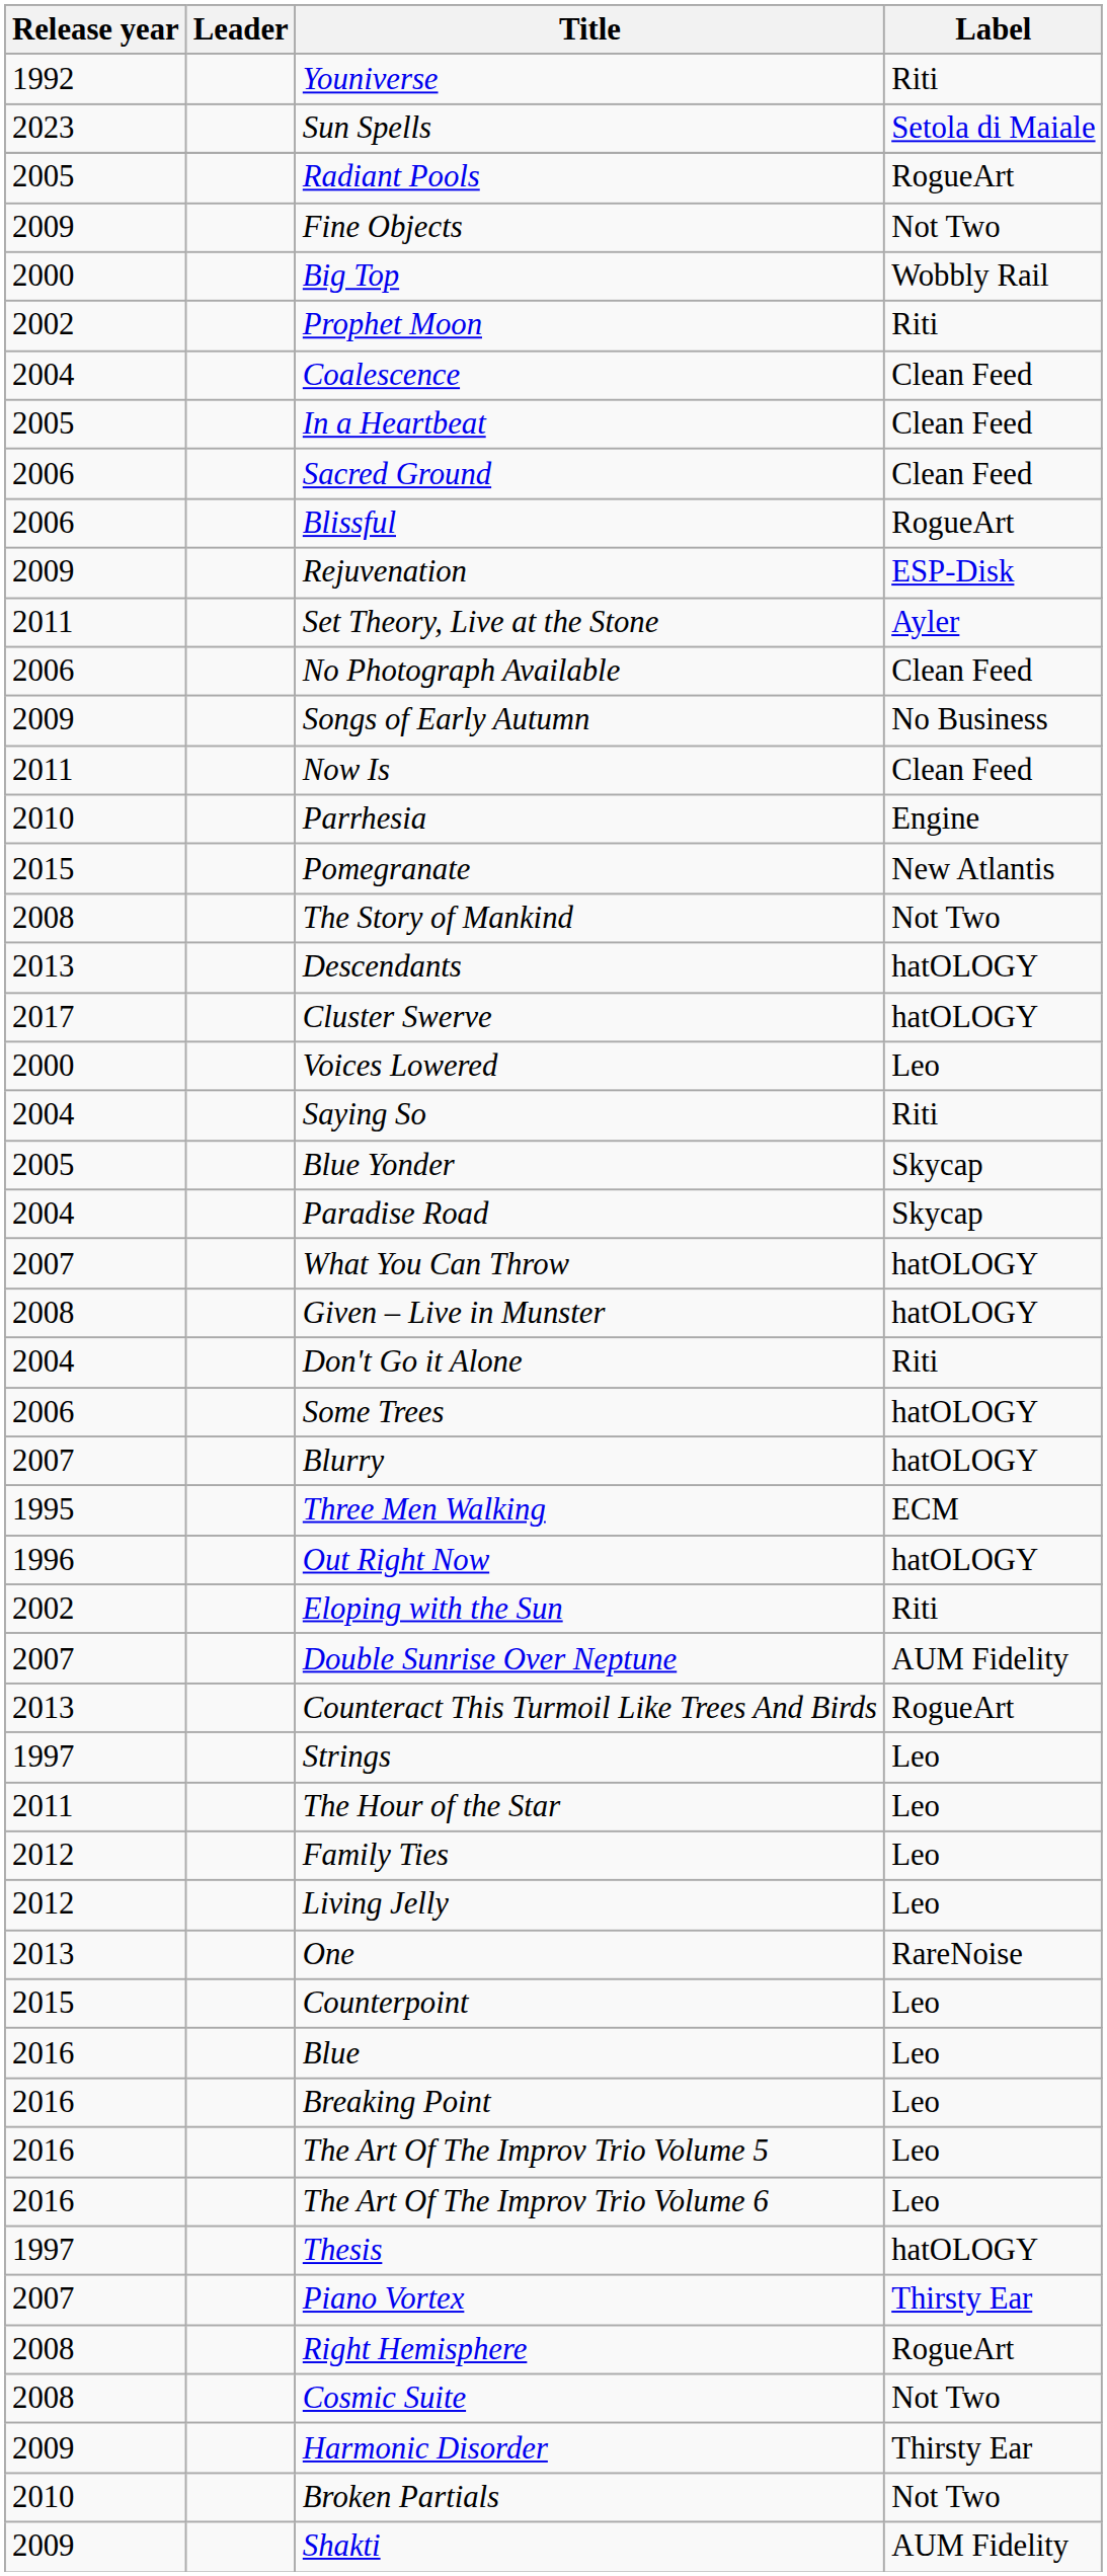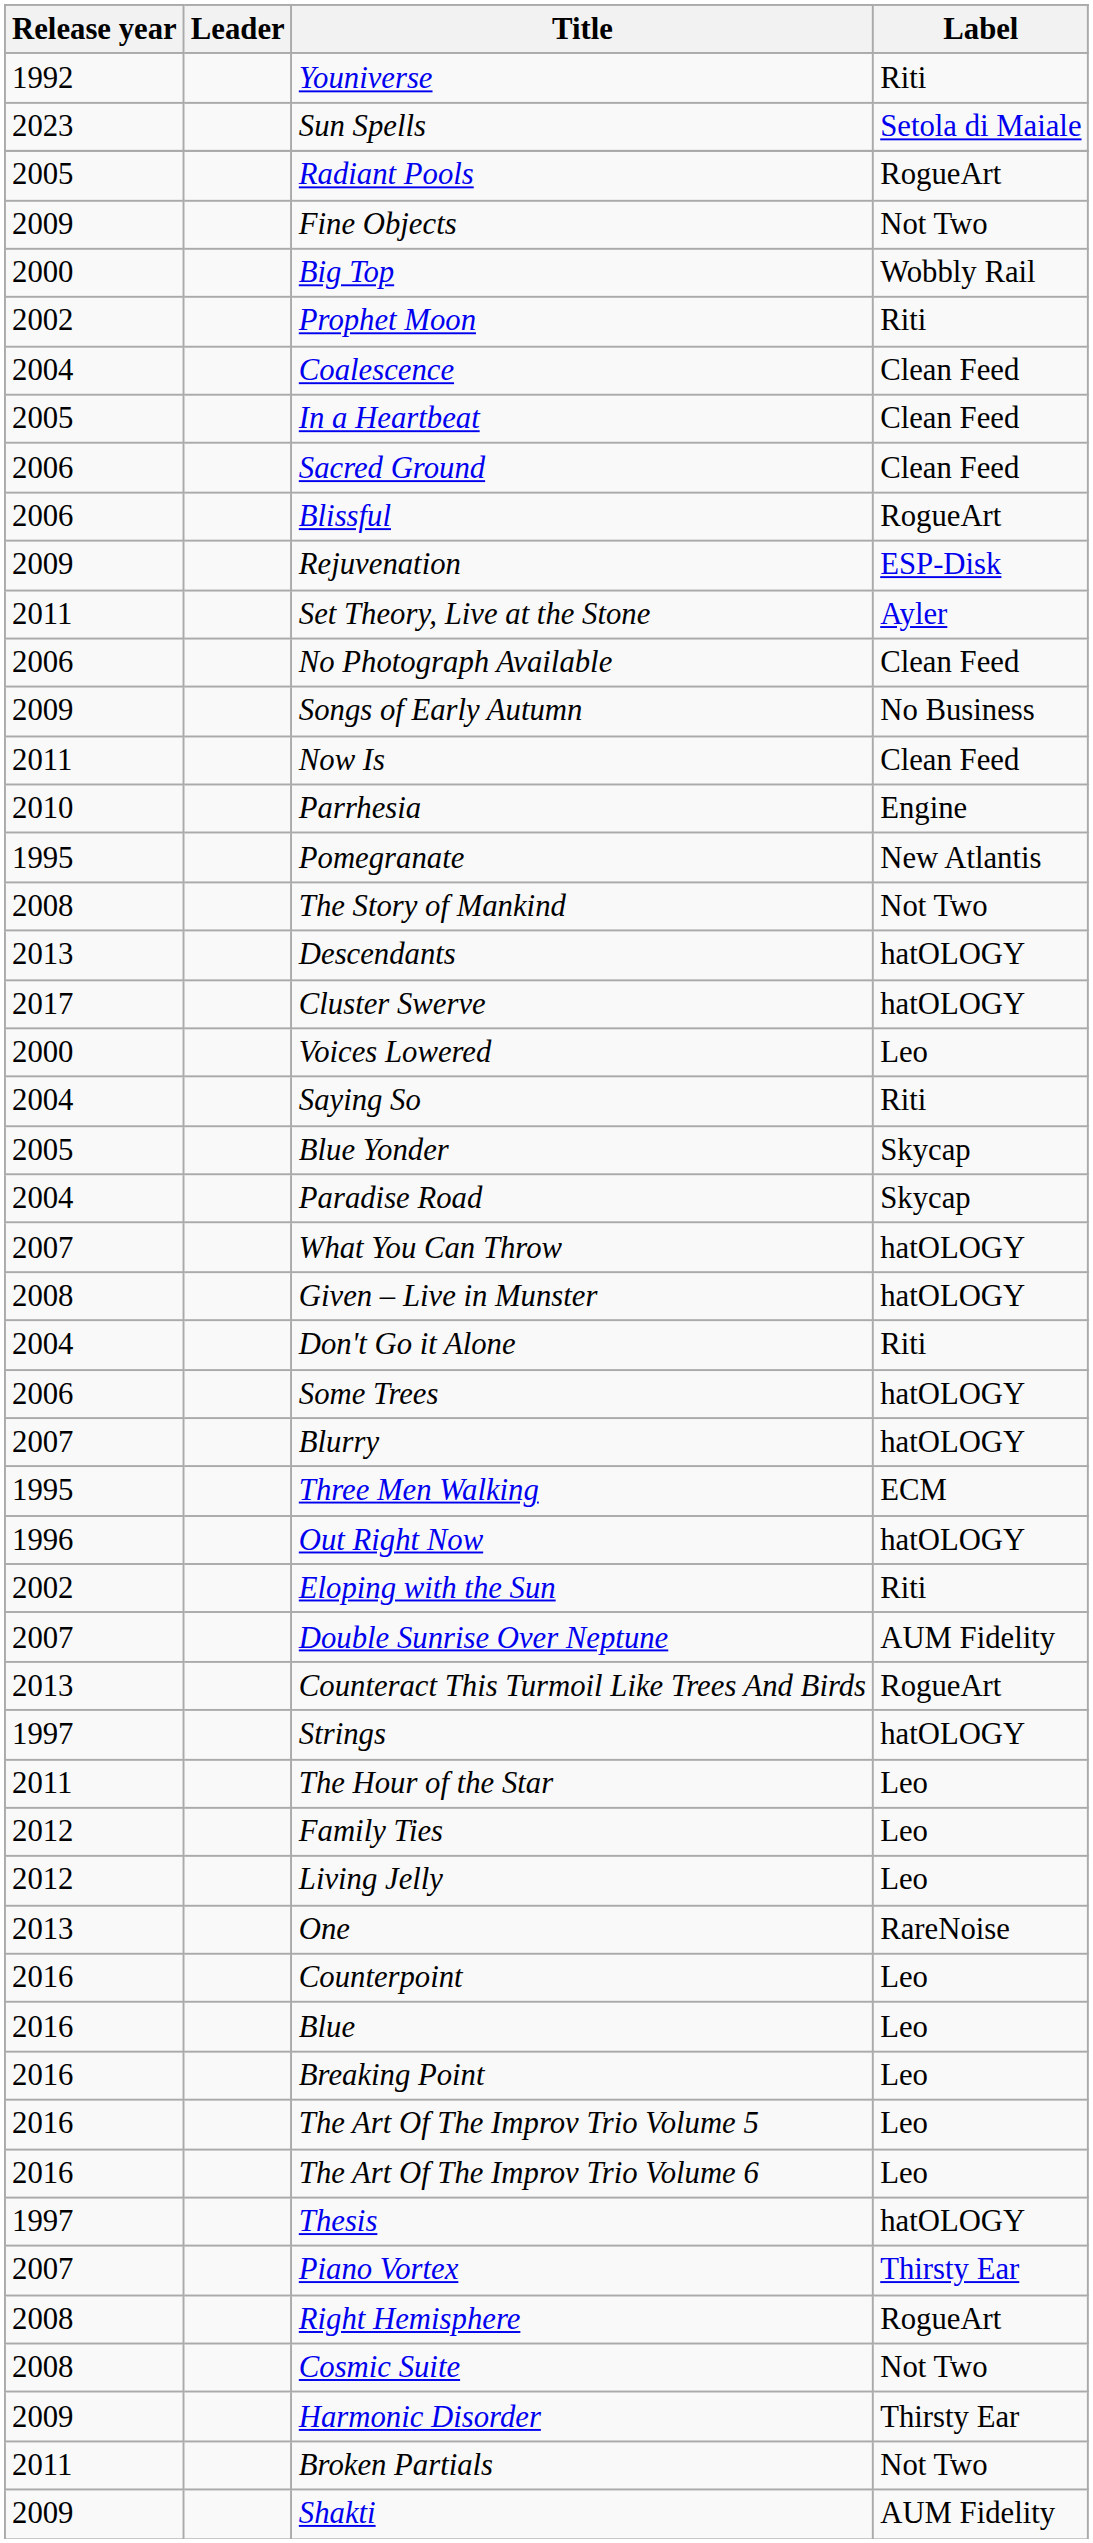Pomegranate | Release year: 2015 -> 1995
Strings | Label: Leo -> hatOLOGY
Counterpoint | Release year: 2015 -> 2016
Broken Partials | Release year: 2010 -> 2011
